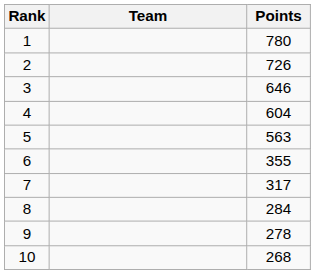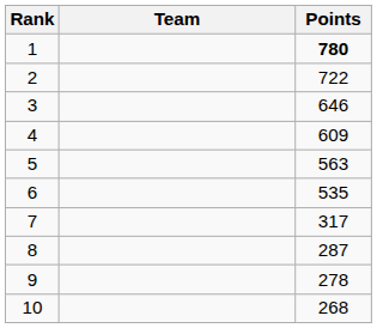1 | Points: normal -> bold
2 | Points: 726 -> 722
4 | Points: 604 -> 609
6 | Points: 355 -> 535
8 | Points: 284 -> 287
